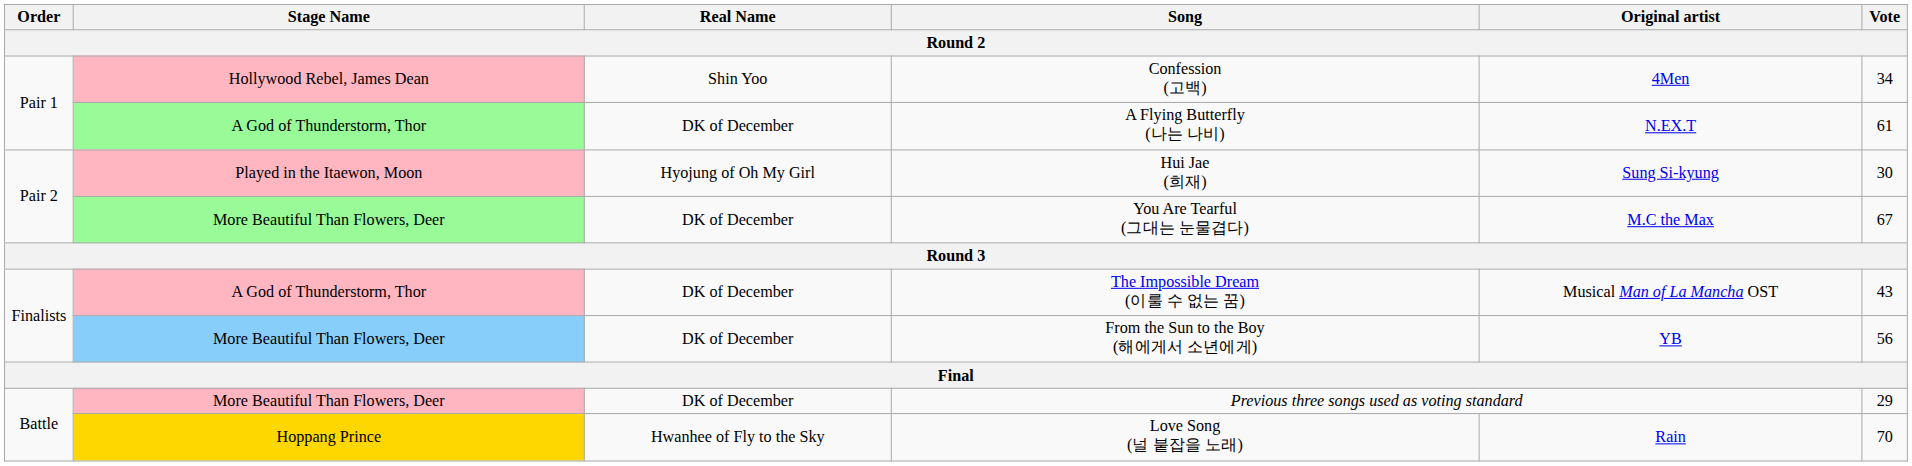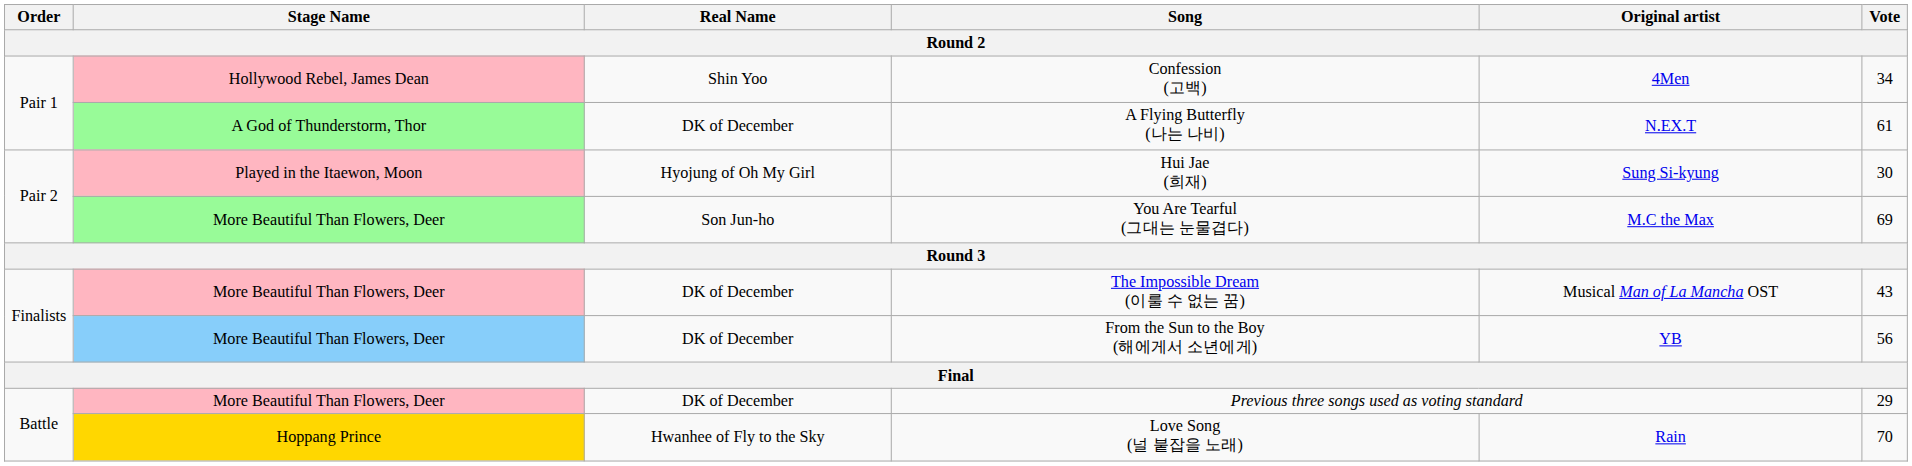You Are Tearful (그대는 눈물겹다) | Real Name: DK of December -> Son Jun-ho
You Are Tearful (그대는 눈물겹다) | Vote: 67 -> 69
The Impossible Dream (이룰 수 없는 꿈) | Stage Name: A God of Thunderstorm, Thor -> More Beautiful Than Flowers, Deer
